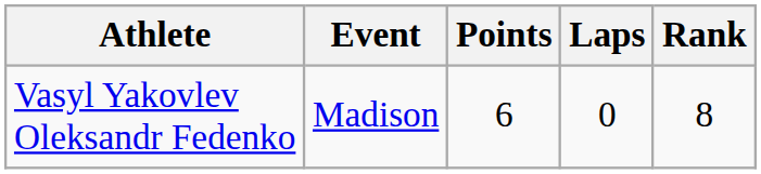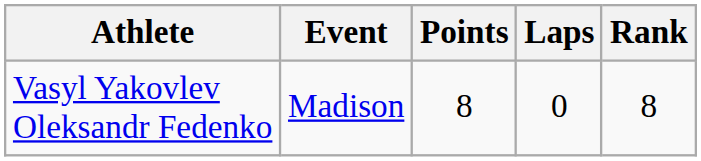Vasyl Yakovlev Oleksandr Fedenko | Points: 6 -> 8
